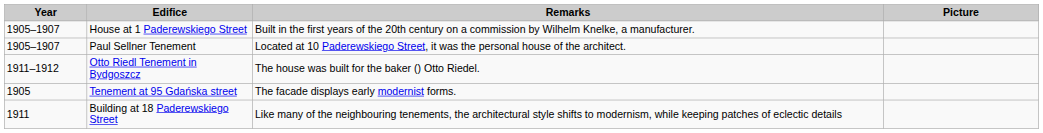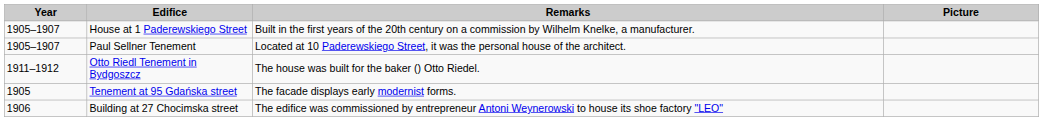- row: 1911 | Building at 18 Paderewskiego Street | Like many of the neighbouring tenements, the architectural style shifts to modernism, while keeping patches of eclectic details
+ row: 1906 | Building at 27 Chocimska street | The edifice was commissioned by entrepreneur Antoni Weynerowski to house its shoe factory "LEO"
